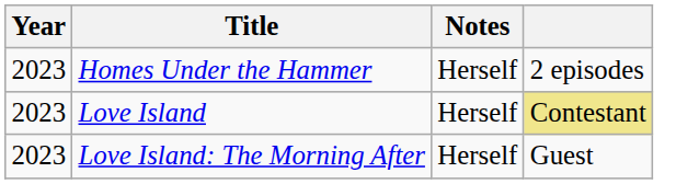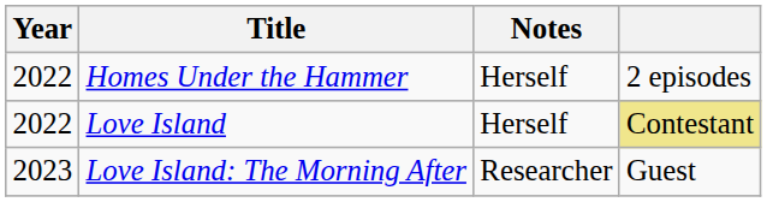Homes Under the Hammer | Year: 2023 -> 2022
Love Island | Year: 2023 -> 2022
Love Island: The Morning After | Notes: Herself -> Researcher
